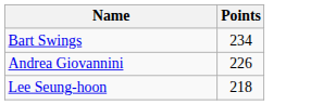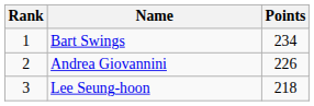+ column: Rank | 1 | 2 | 3
